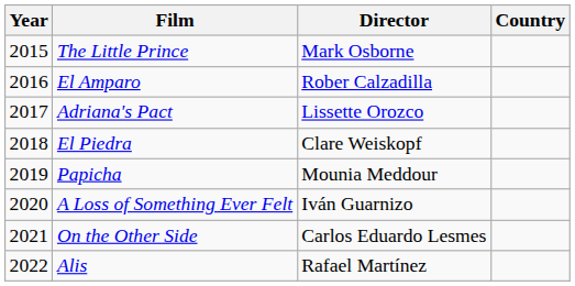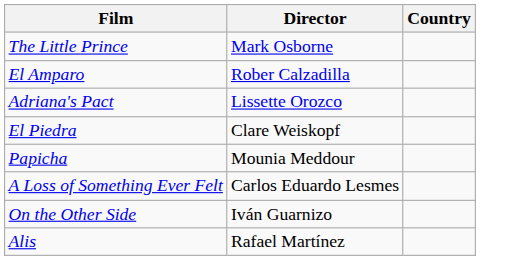- column: Year | 2015 | 2016 | 2017 | 2018 | 2019 | 2020 | 2021 | 2022
A Loss of Something Ever Felt | Director: Iván Guarnizo -> Carlos Eduardo Lesmes
On the Other Side | Director: Carlos Eduardo Lesmes -> Iván Guarnizo
